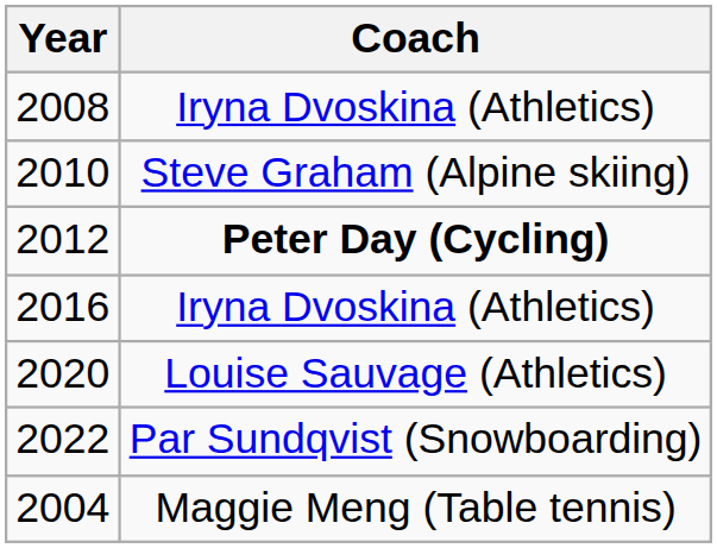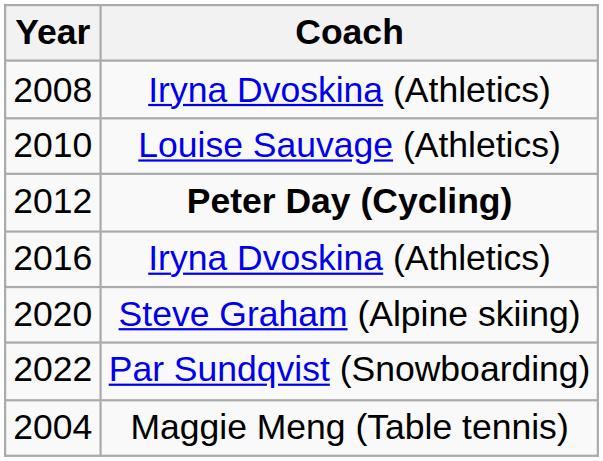2010 | Coach: Steve Graham (Alpine skiing) -> Louise Sauvage (Athletics)
2020 | Coach: Louise Sauvage (Athletics) -> Steve Graham (Alpine skiing)
